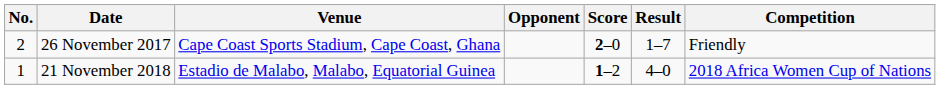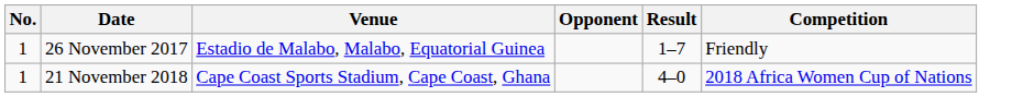- column: Score | 2–0 | 1–2
26 November 2017 | No.: 2 -> 1
26 November 2017 | Venue: Cape Coast Sports Stadium, Cape Coast, Ghana -> Estadio de Malabo, Malabo, Equatorial Guinea
21 November 2018 | Venue: Estadio de Malabo, Malabo, Equatorial Guinea -> Cape Coast Sports Stadium, Cape Coast, Ghana
